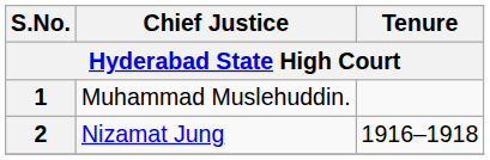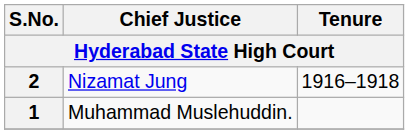rows swapped: 1 <-> 2
